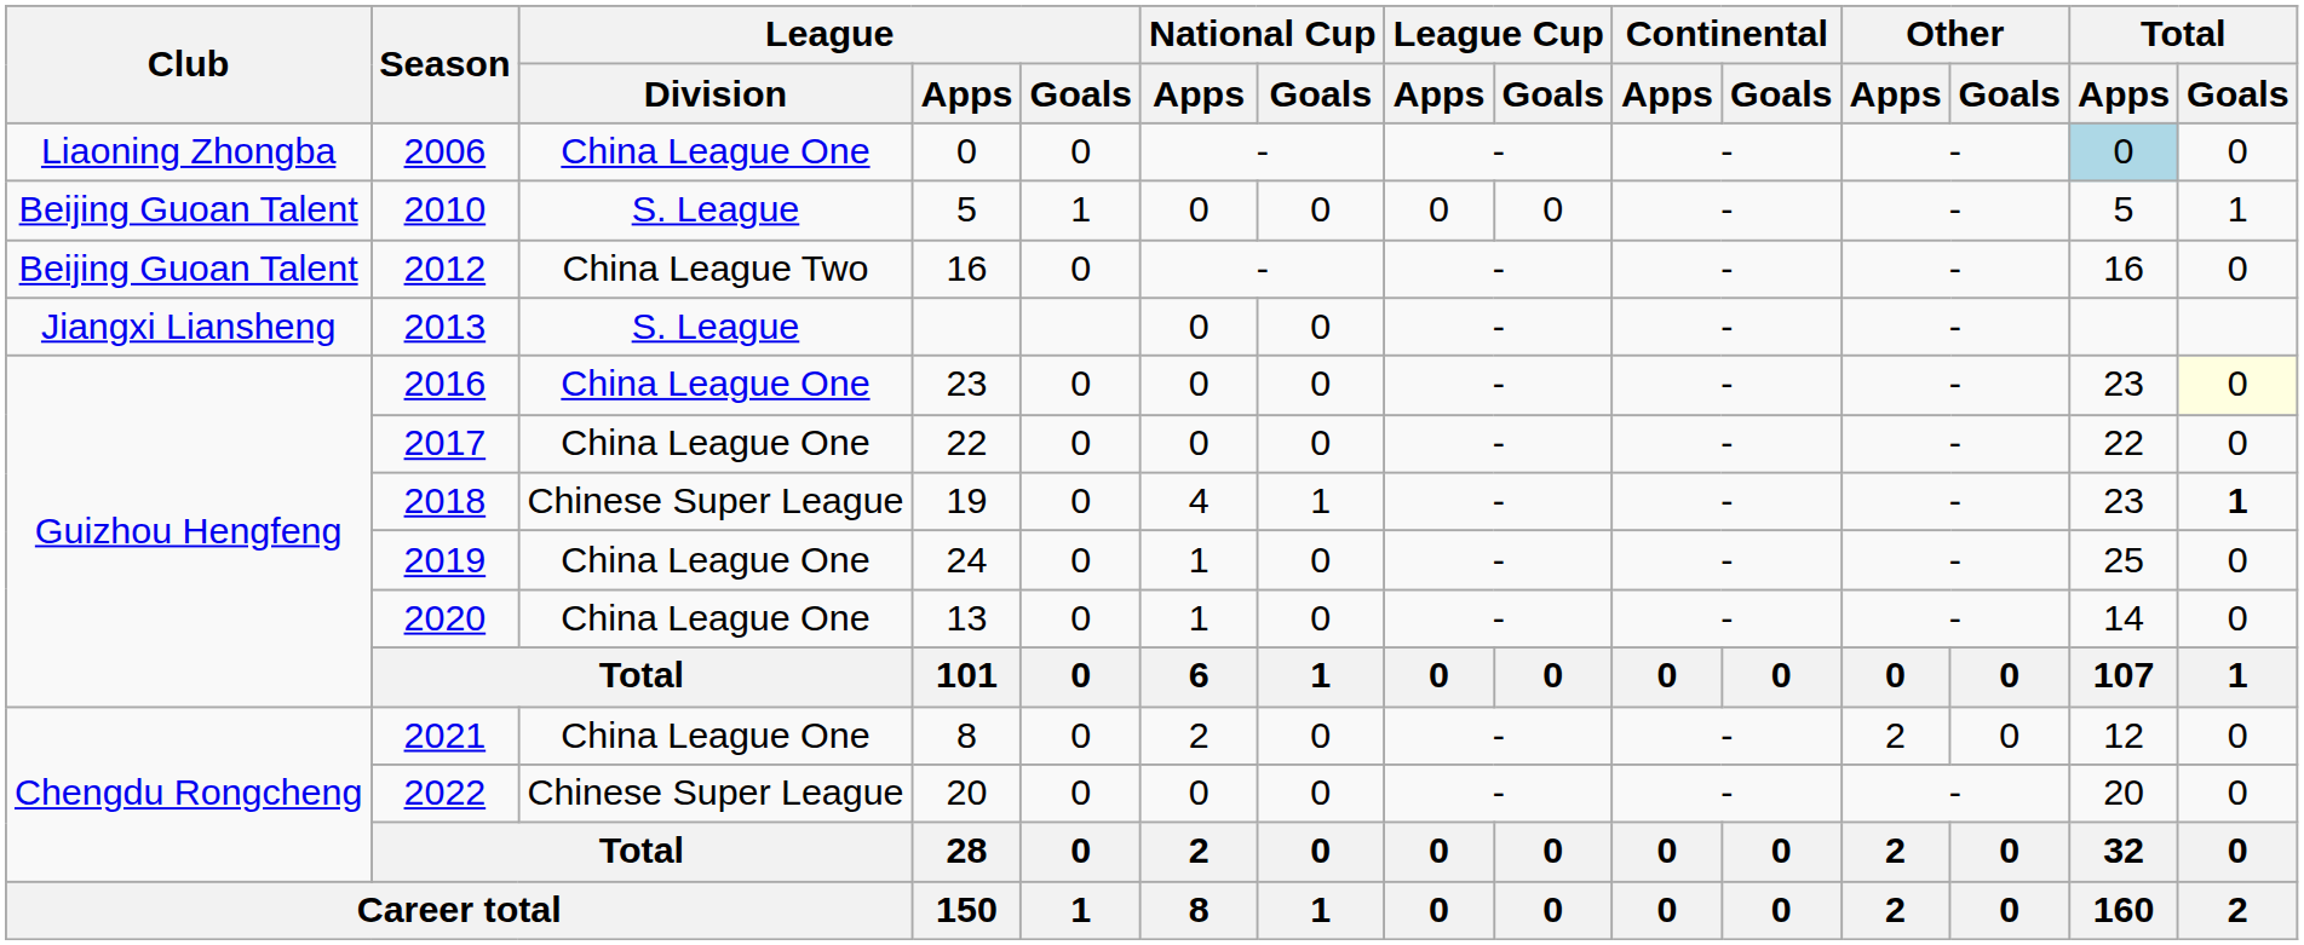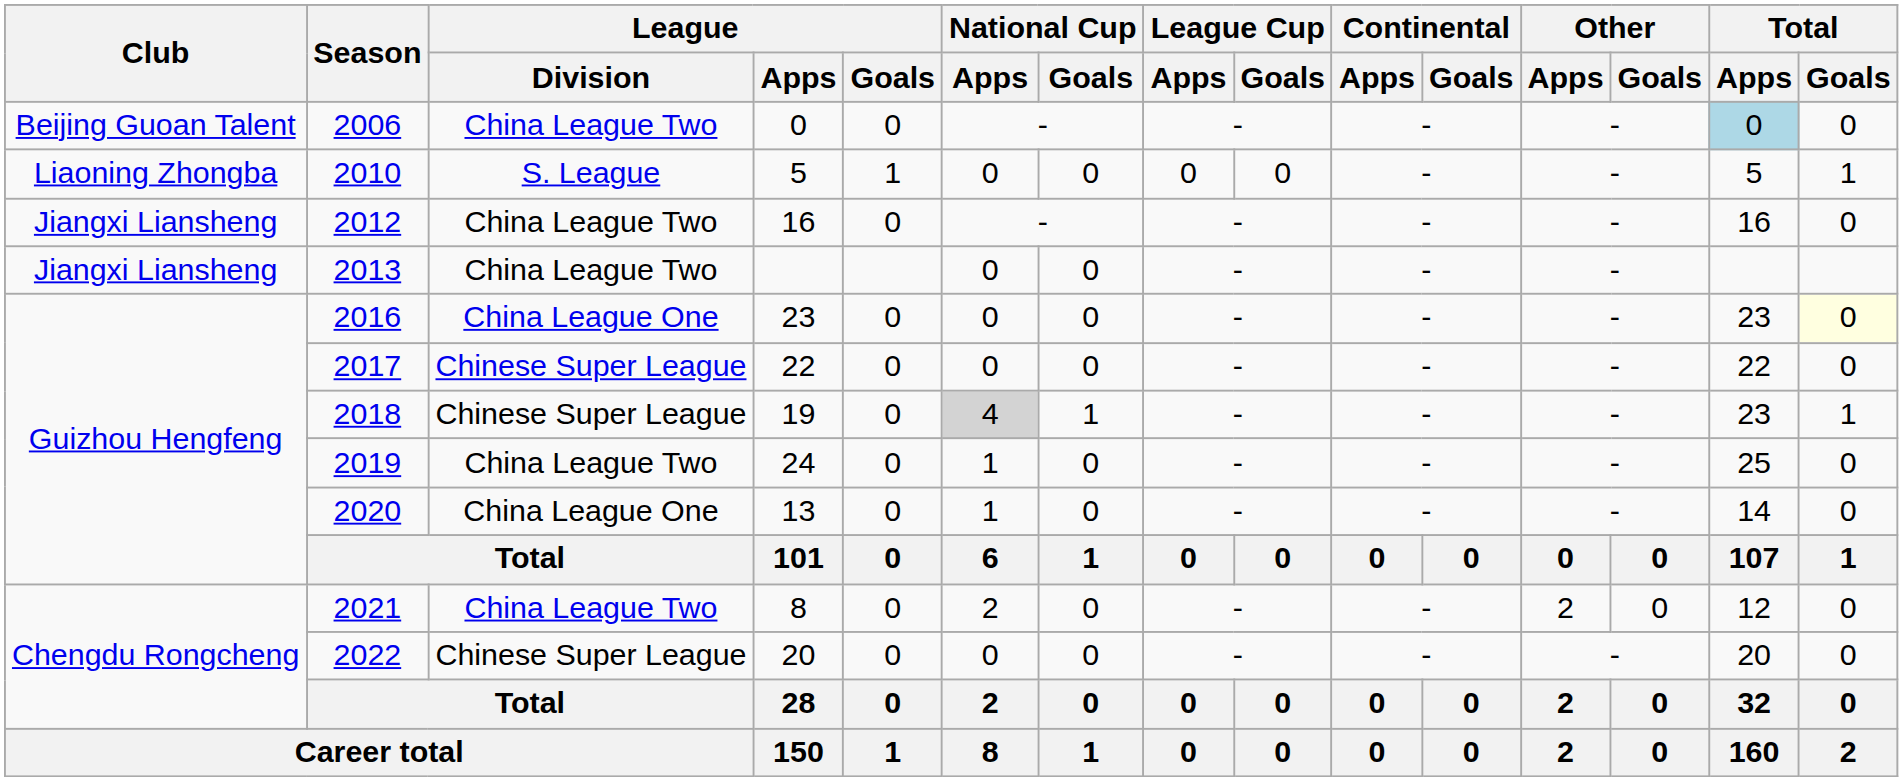2006 | Club: Liaoning Zhongba -> Beijing Guoan Talent
2006 | League / Division: China League One -> China League Two
2010 | Club: Beijing Guoan Talent -> Liaoning Zhongba
2012 | Club: Beijing Guoan Talent -> Jiangxi Liansheng
2013 | League / Division: S. League -> China League Two
2017 | League / Division: China League One -> Chinese Super League
2018 | National Cup / Apps: no background -> lightgrey background
2018 | Total / Goals: bold -> normal
2019 | League / Division: China League One -> China League Two
2021 | League / Division: China League One -> China League Two
